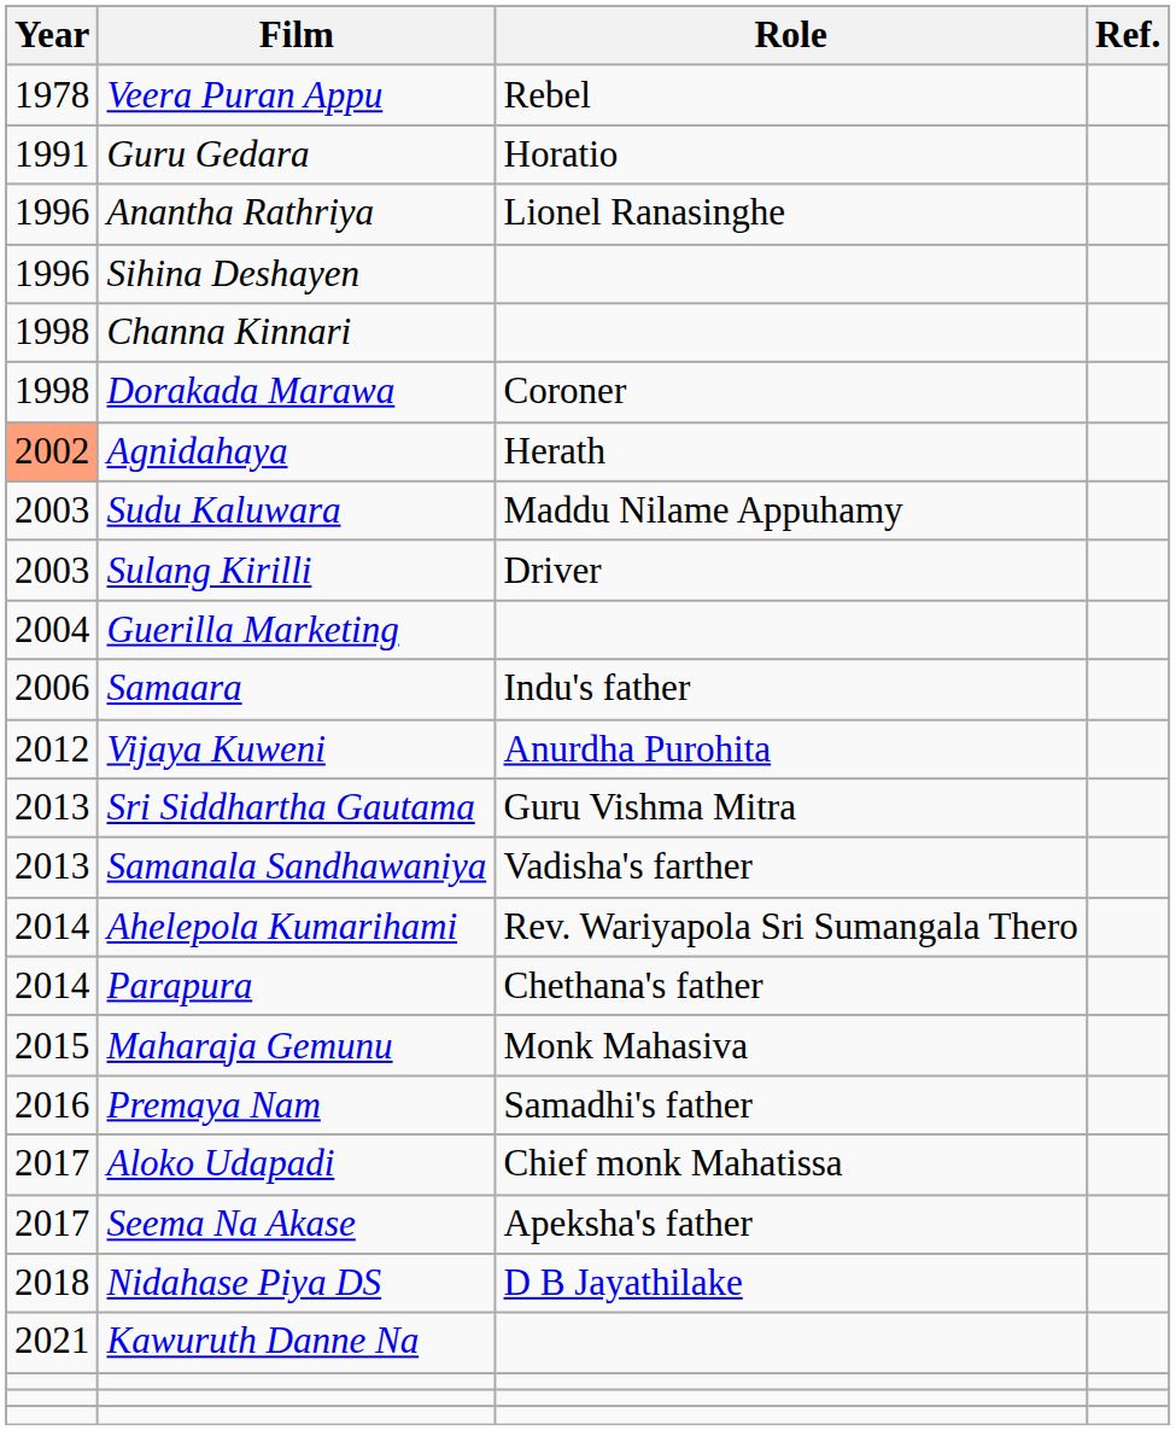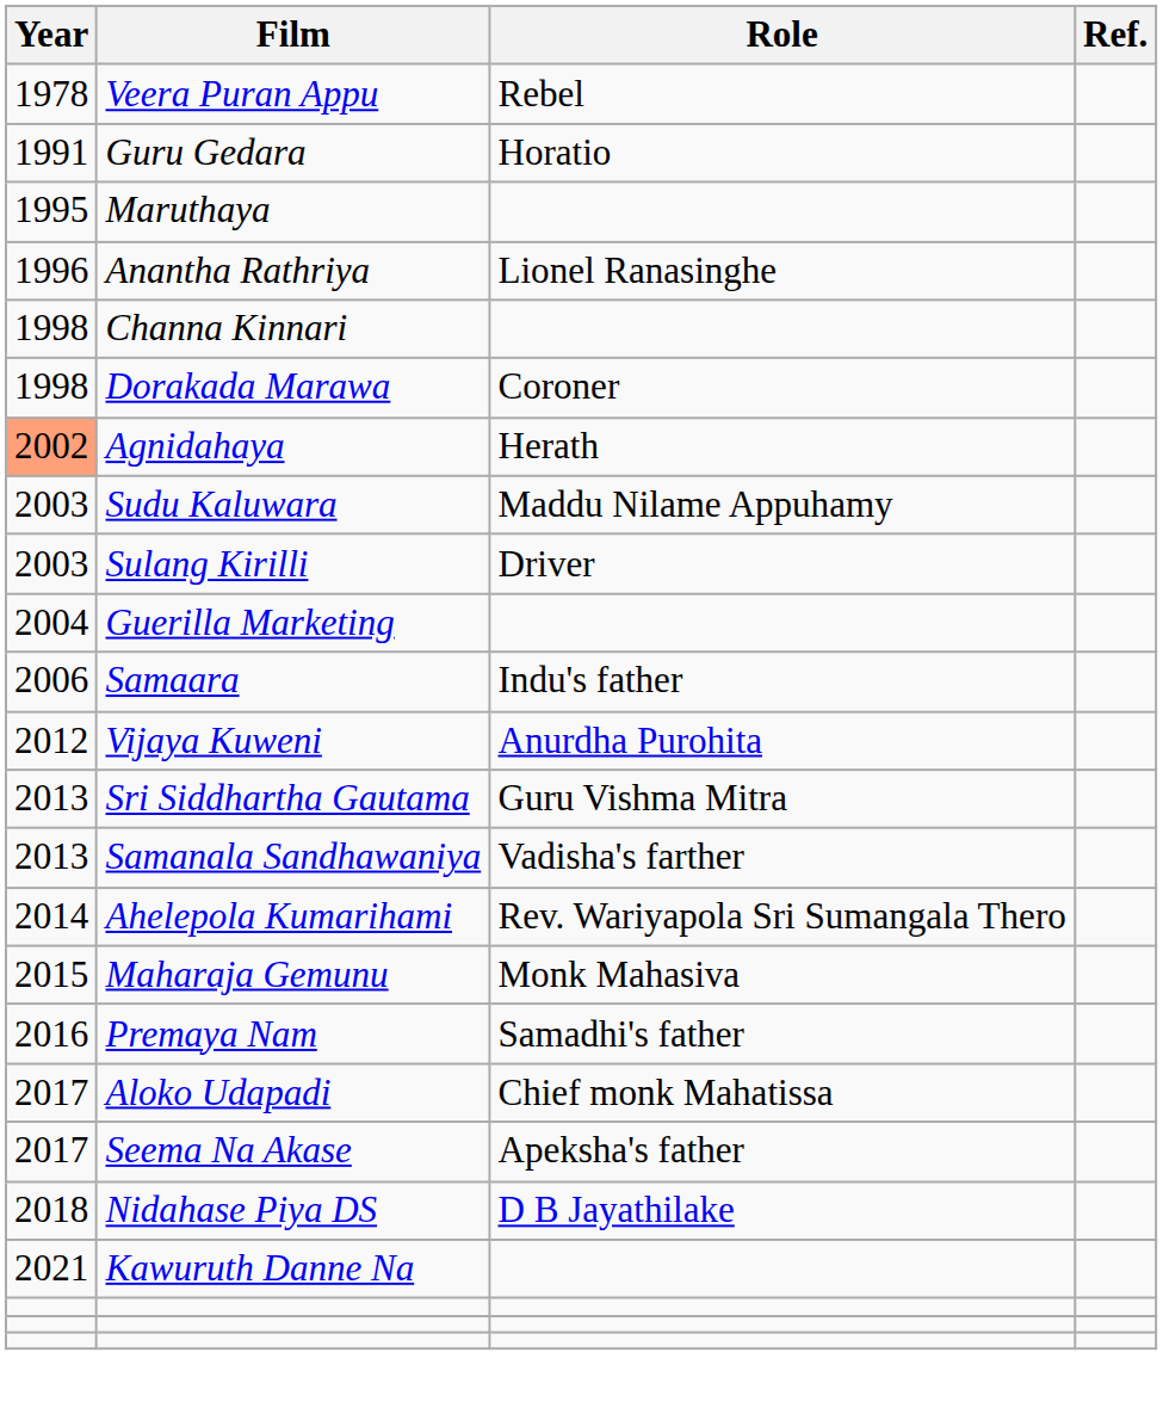+ row: 1995 | Maruthaya
- row: 1996 | Sihina Deshayen
- row: 2014 | Parapura | Chethana's father
